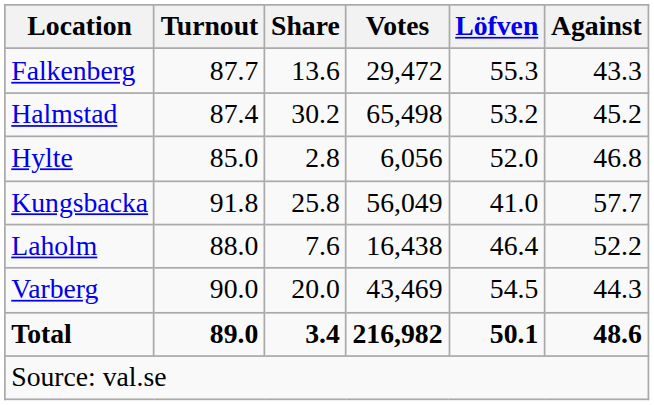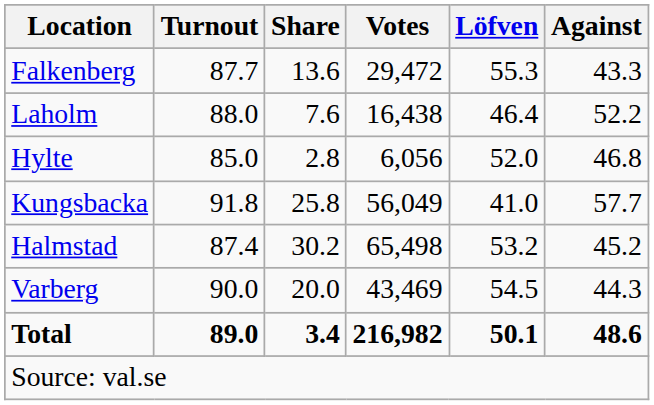rows swapped: Halmstad <-> Laholm
